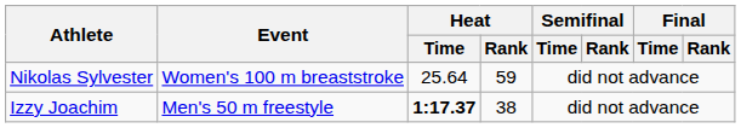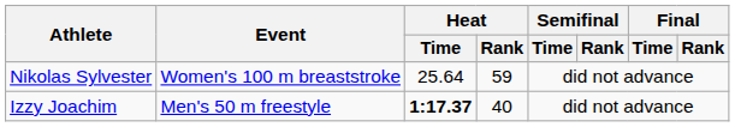Izzy Joachim | Heat / Rank: 38 -> 40
